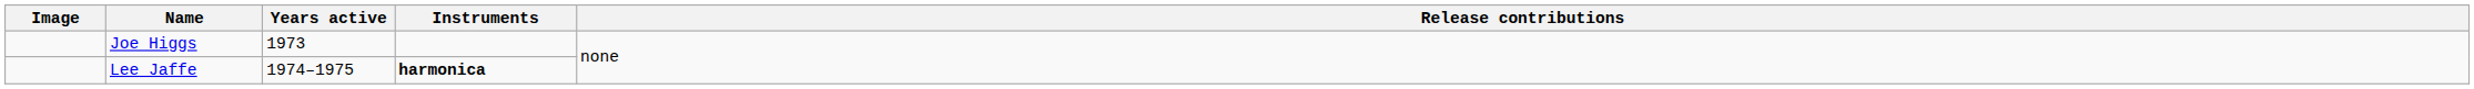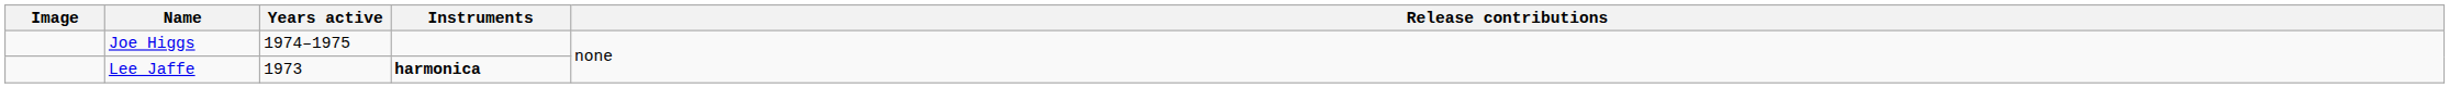Joe Higgs | Years active: 1973 -> 1974–1975
Lee Jaffe | Years active: 1974–1975 -> 1973
